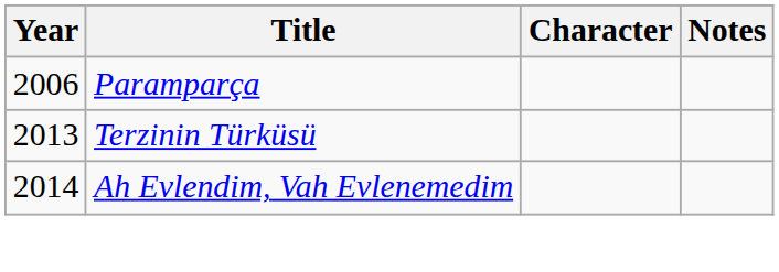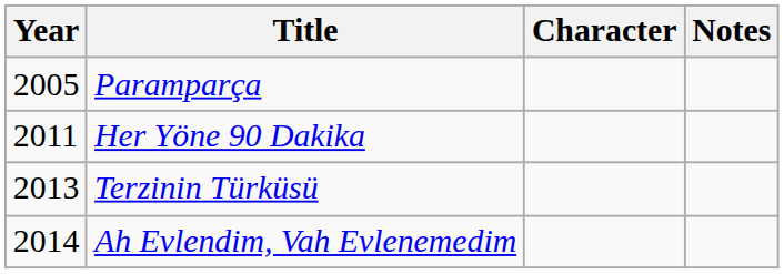Paramparça | Year: 2006 -> 2005
+ row: 2011 | Her Yöne 90 Dakika
